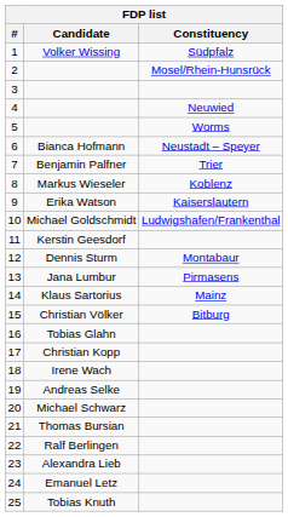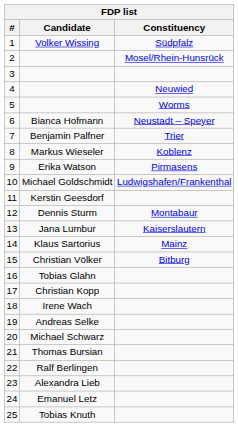9 | Constituency: Kaiserslautern -> Pirmasens
13 | Constituency: Pirmasens -> Kaiserslautern
